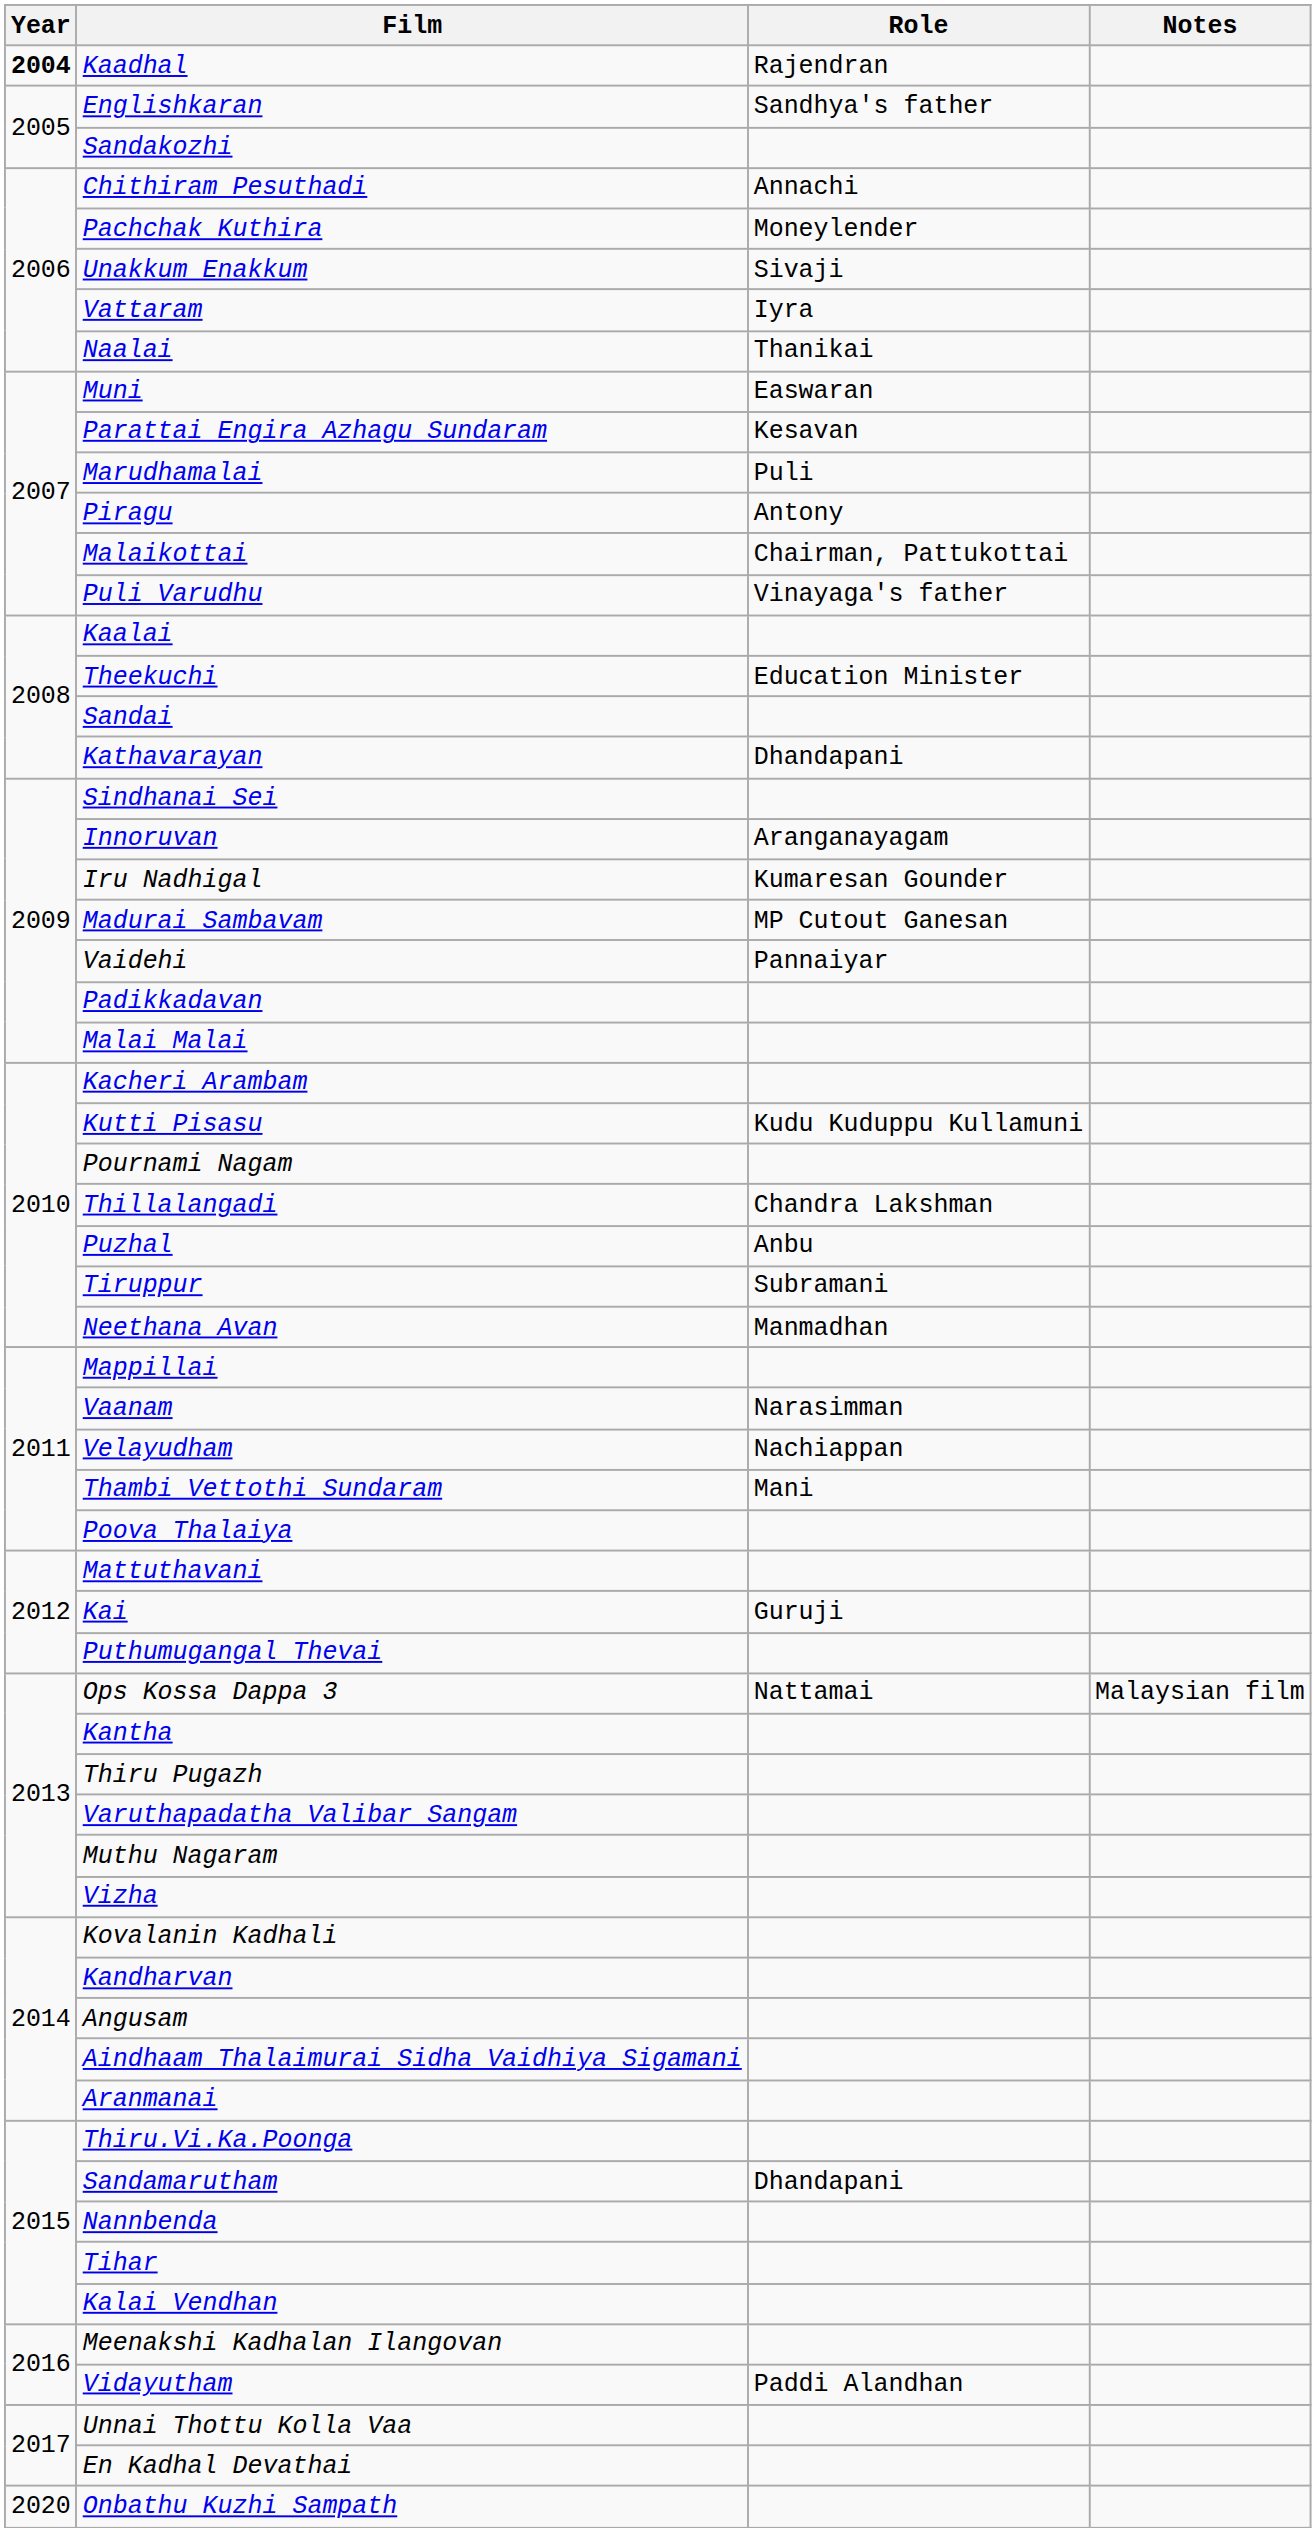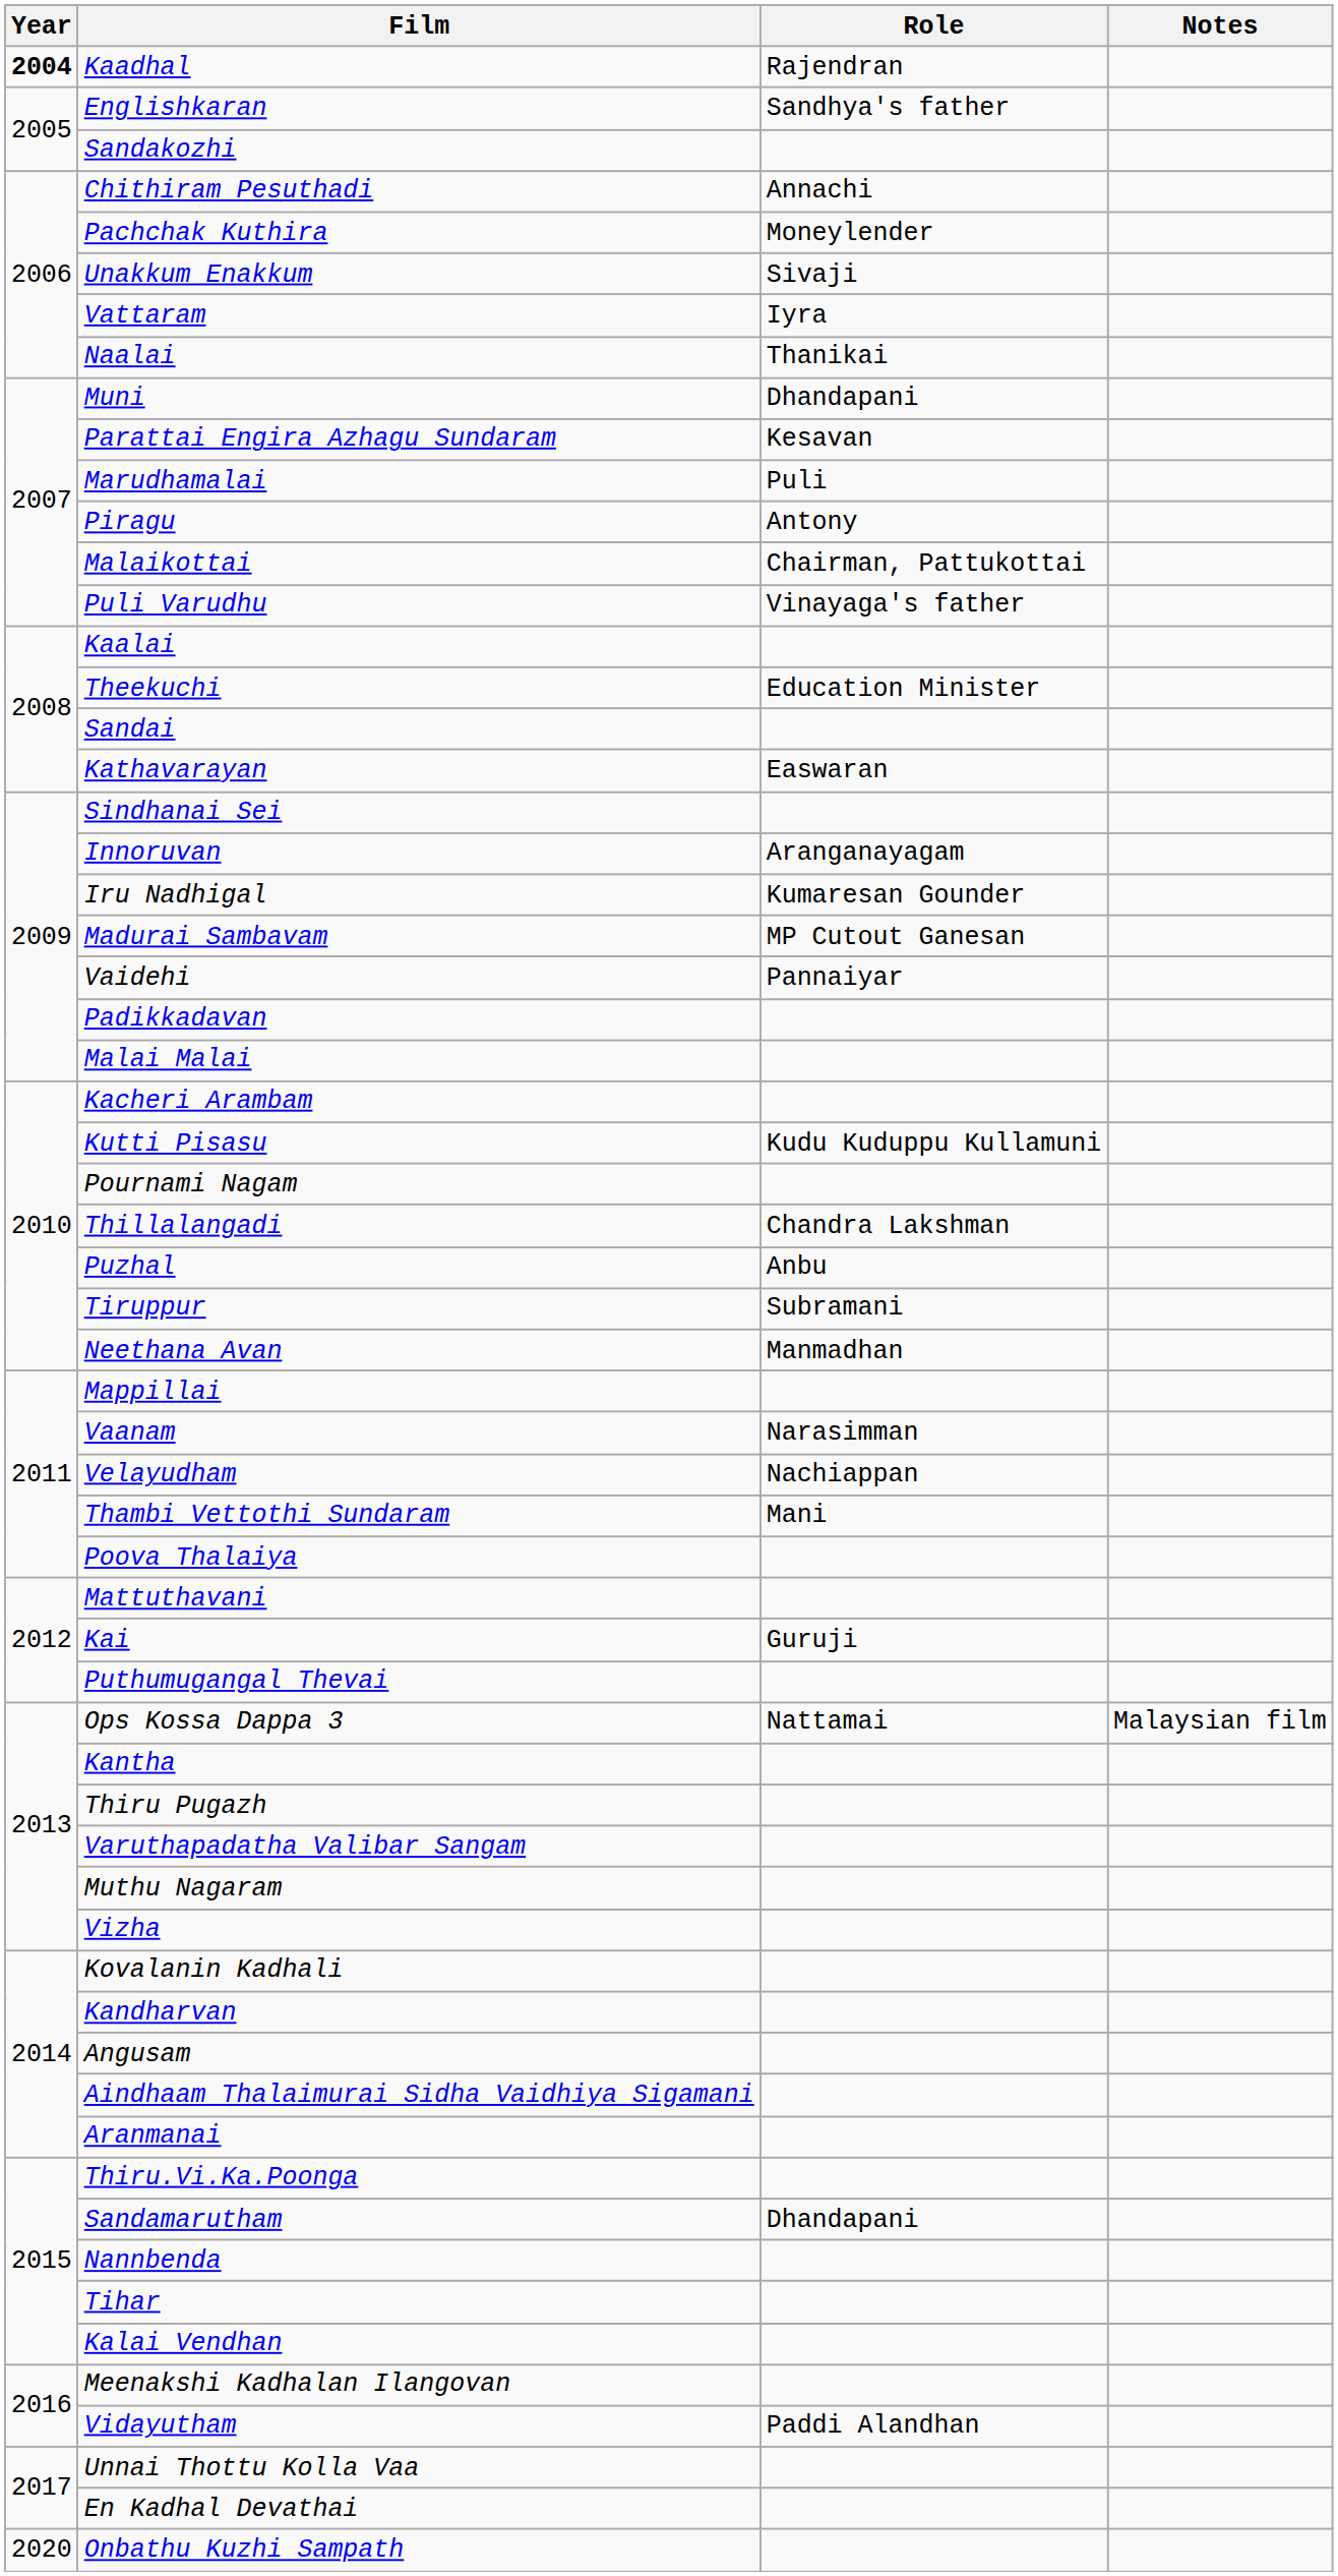Muni | Role: Easwaran -> Dhandapani
Kathavarayan | Role: Dhandapani -> Easwaran
